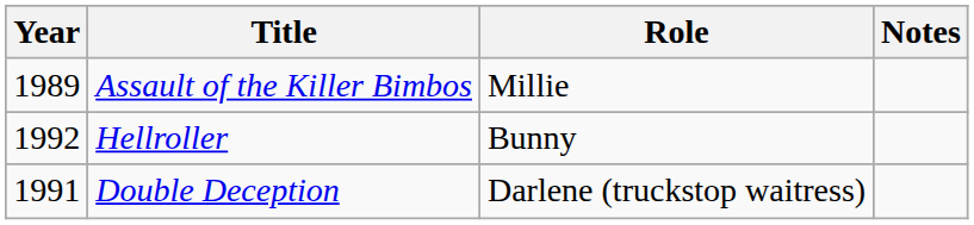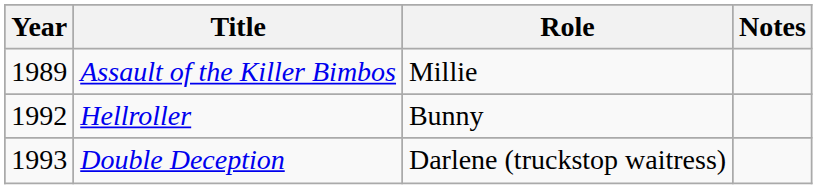Double Deception | Year: 1991 -> 1993
